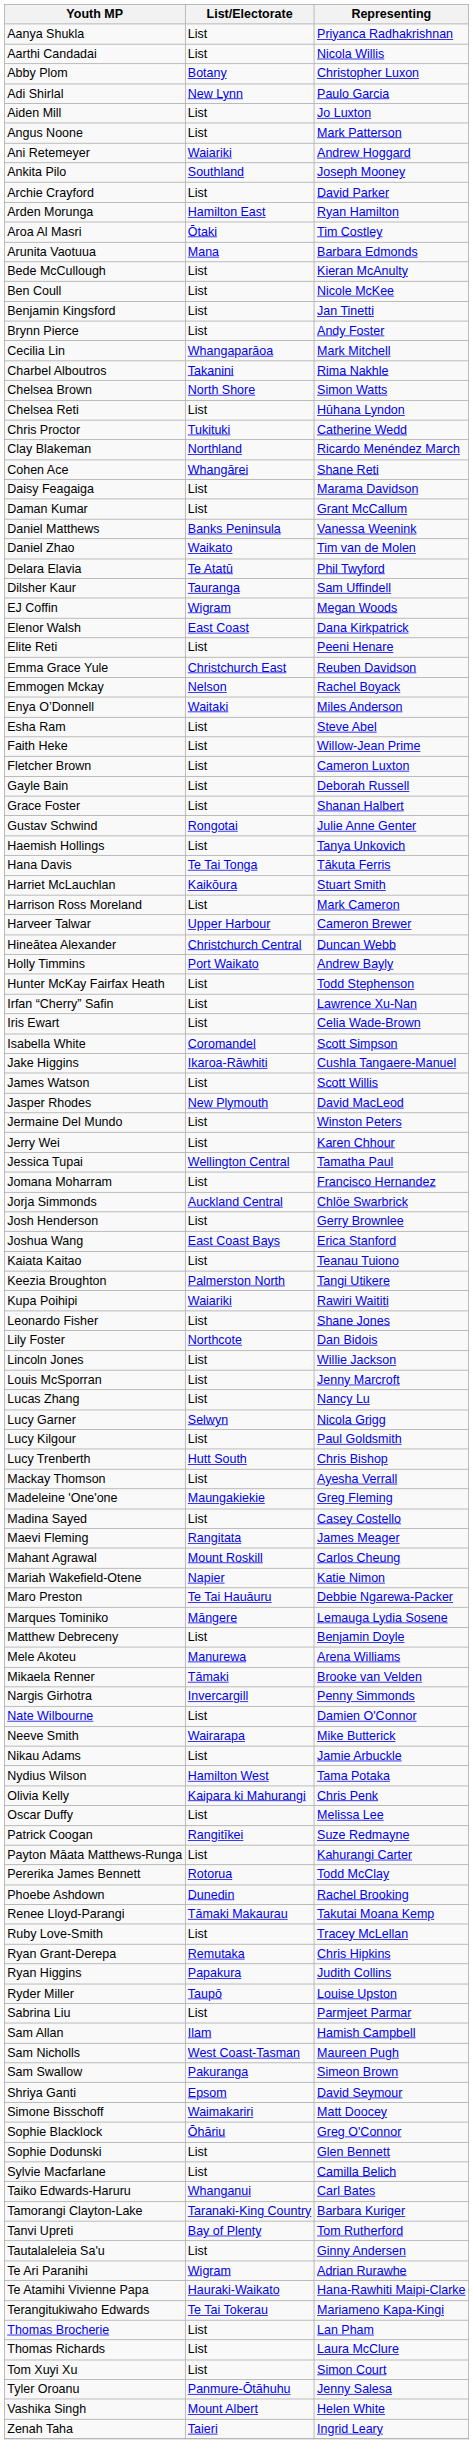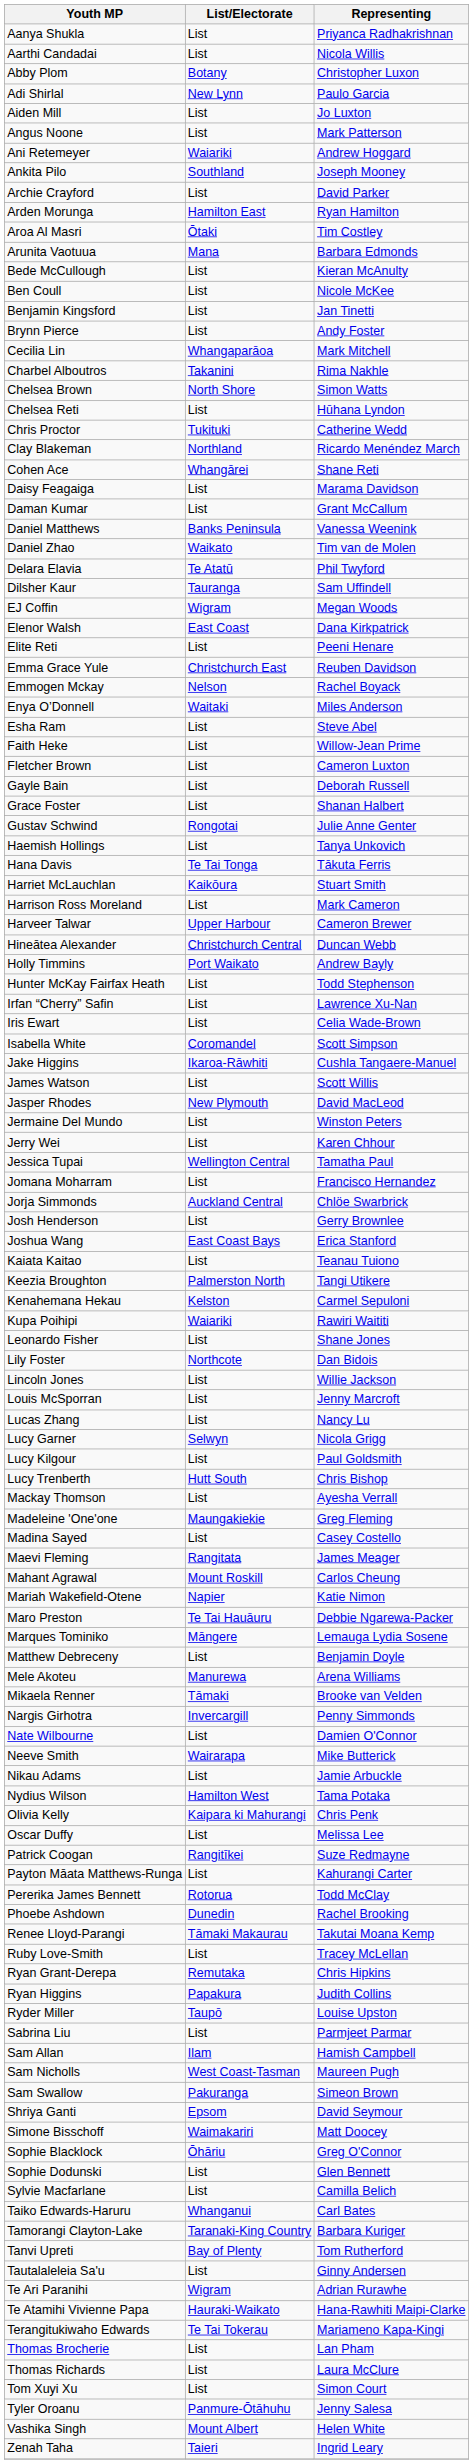+ row: Kenahemana Hekau | Kelston | Carmel Sepuloni
